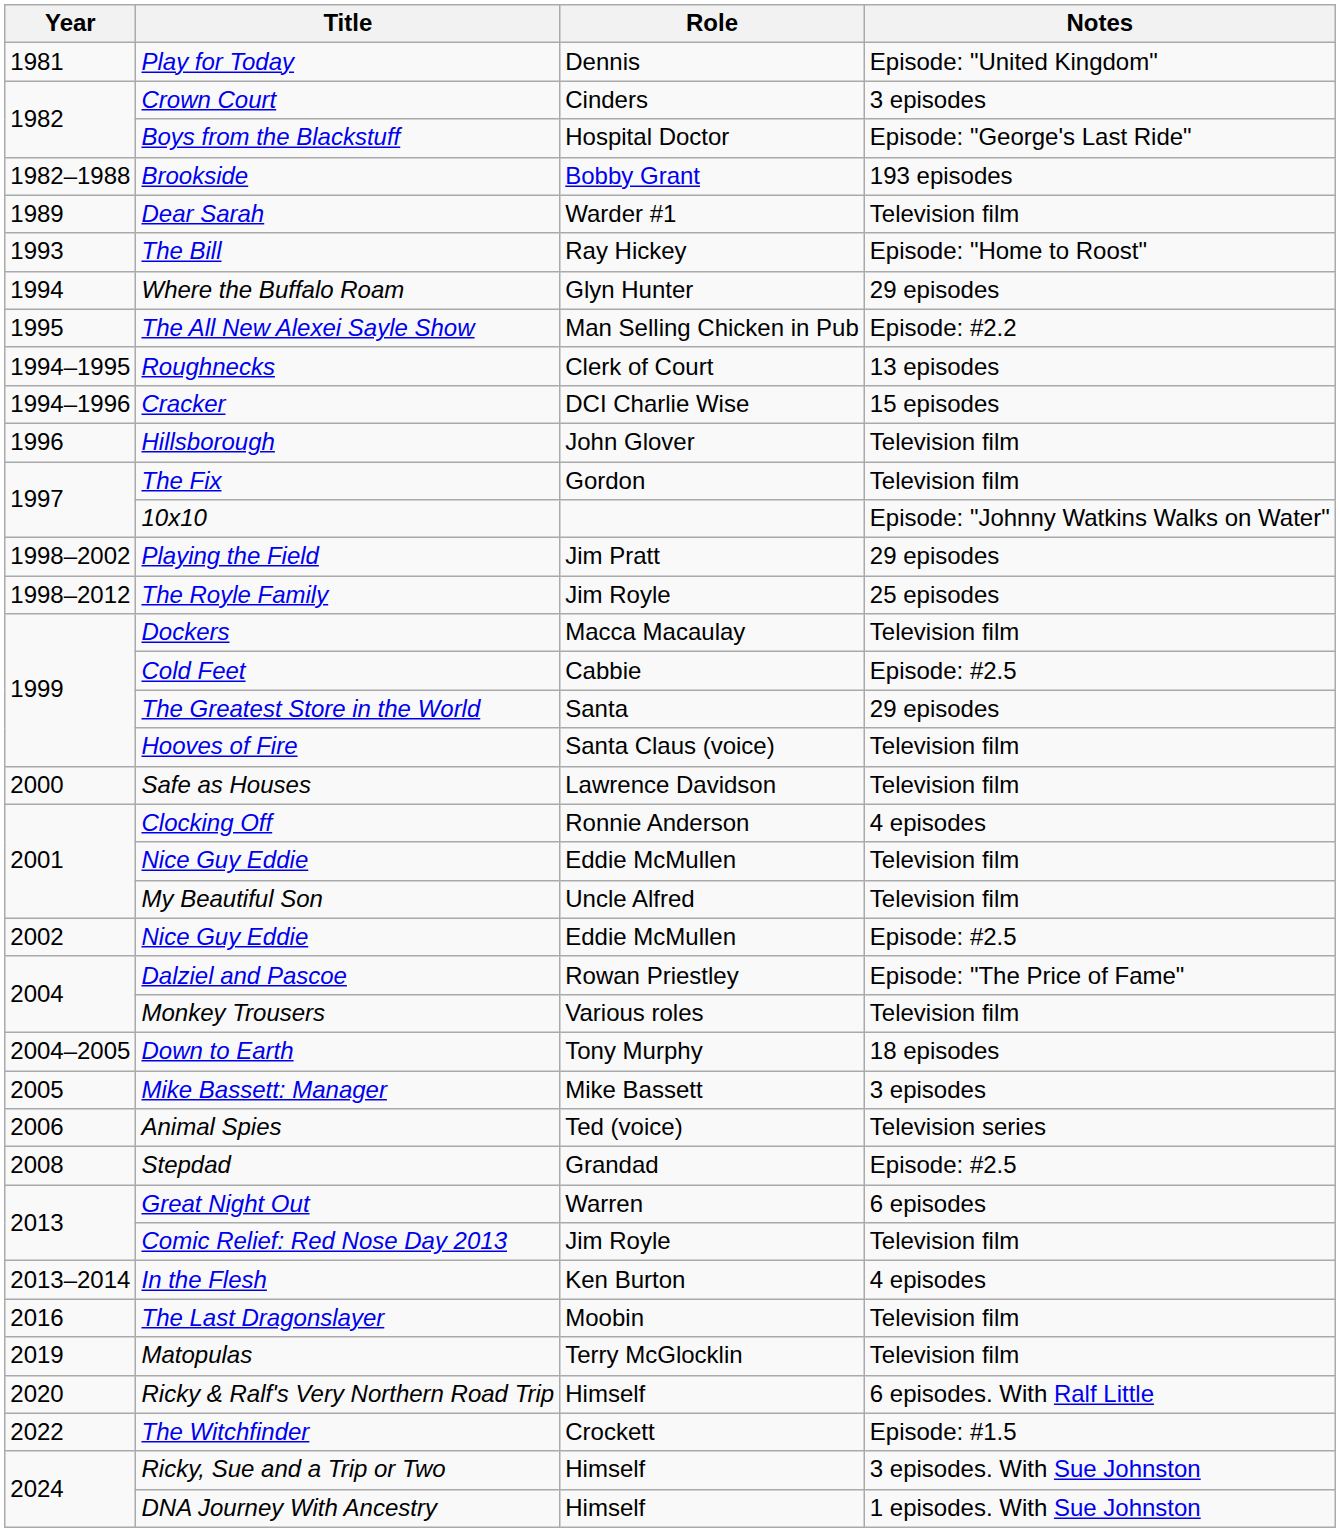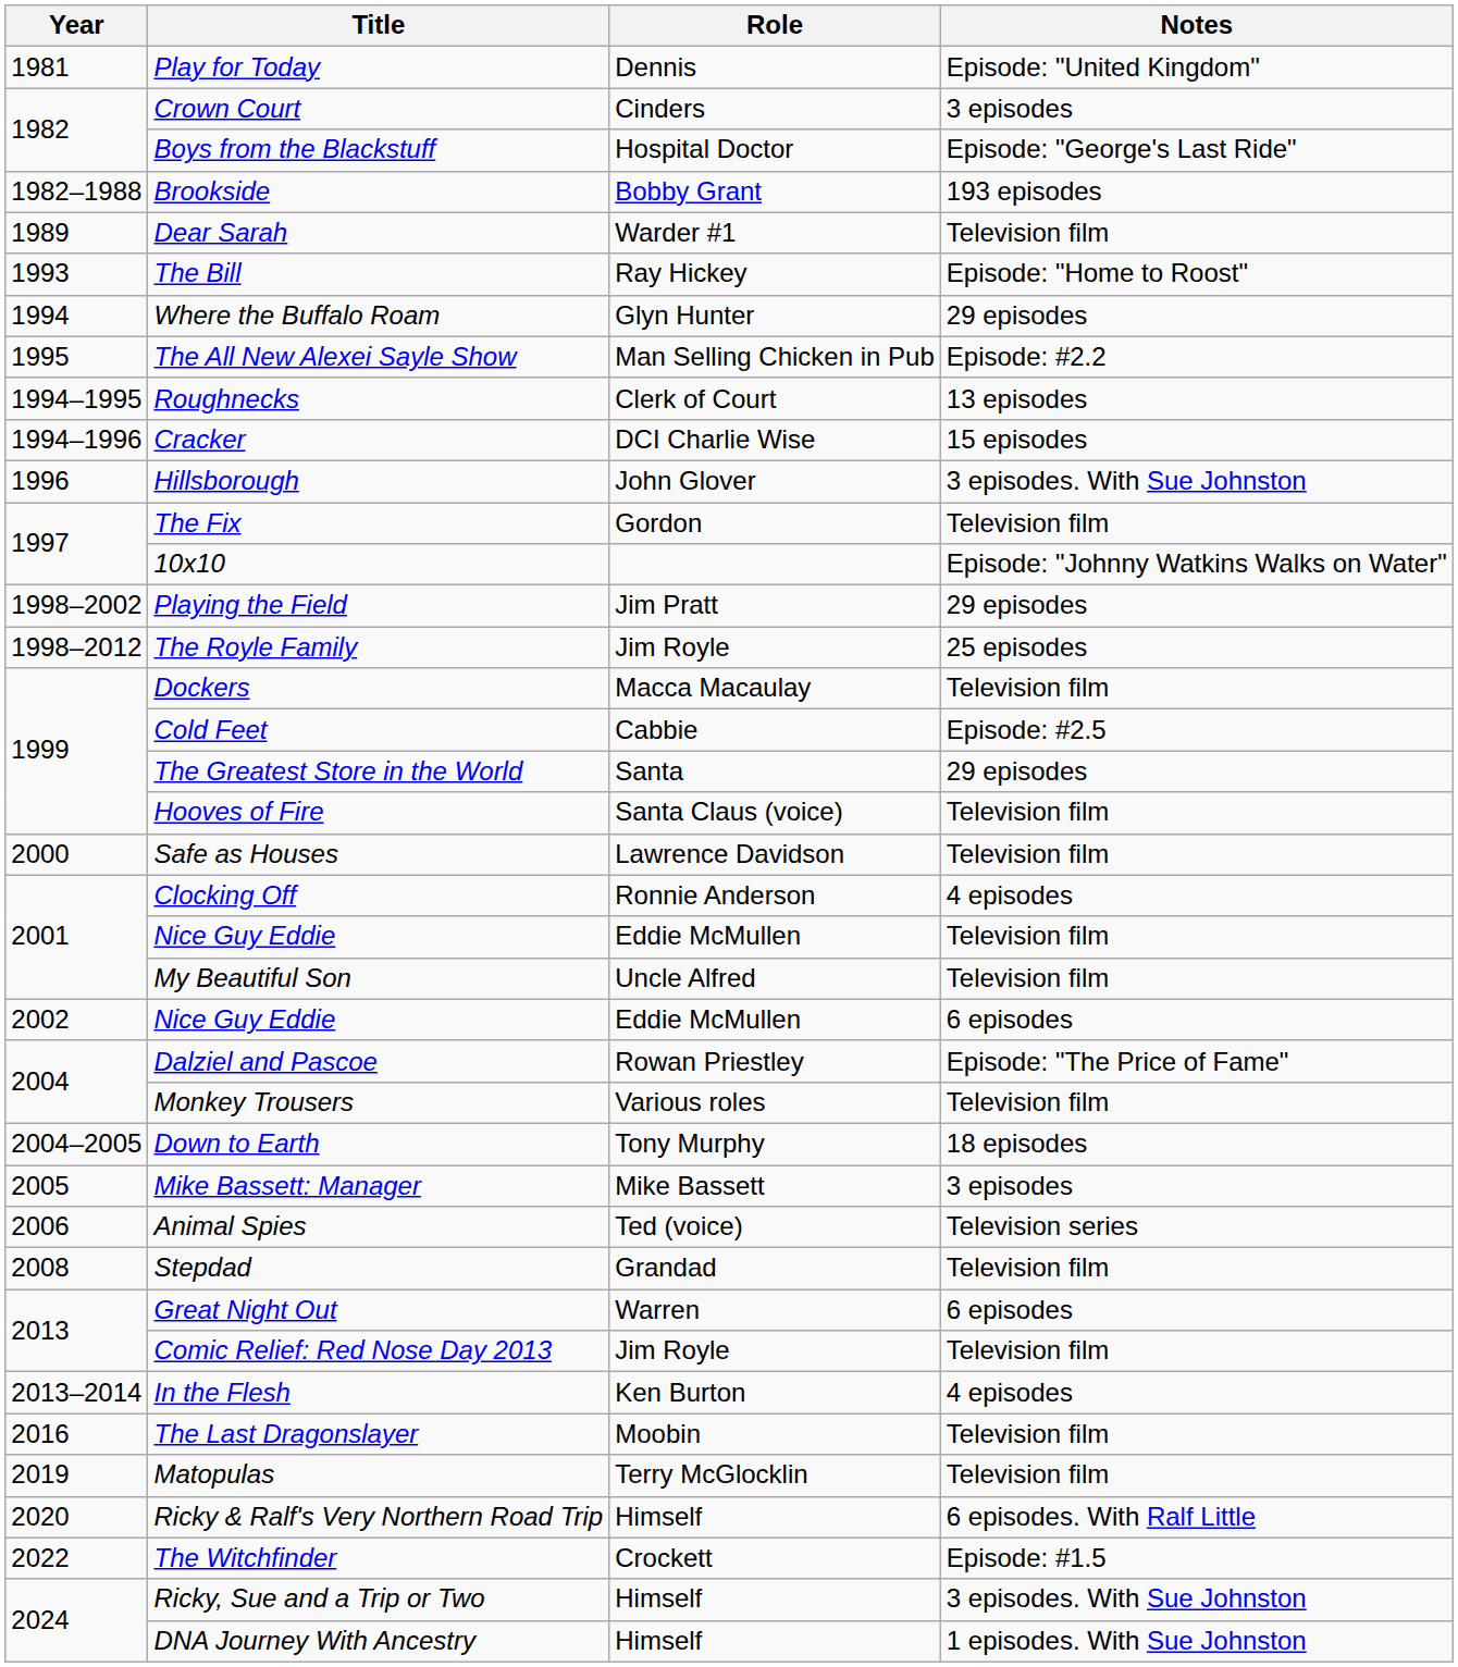Hillsborough | Notes: Television film -> 3 episodes. With Sue Johnston
2002 / Nice Guy Eddie | Notes: Episode: #2.5 -> 6 episodes
Stepdad | Notes: Episode: #2.5 -> Television film
